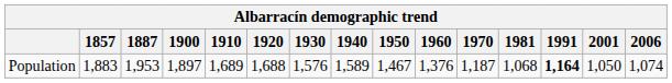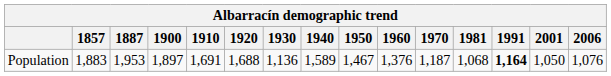Population | 1910: 1,689 -> 1,691
Population | 1930: 1,576 -> 1,136
Population | 2006: 1,074 -> 1,076
